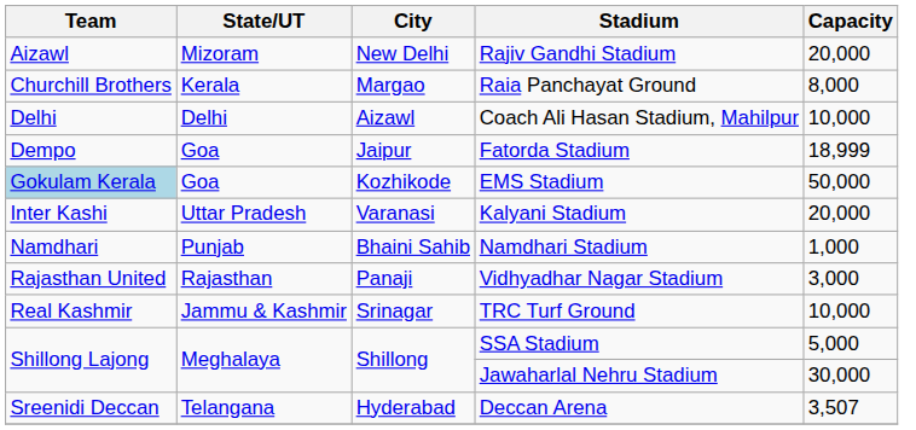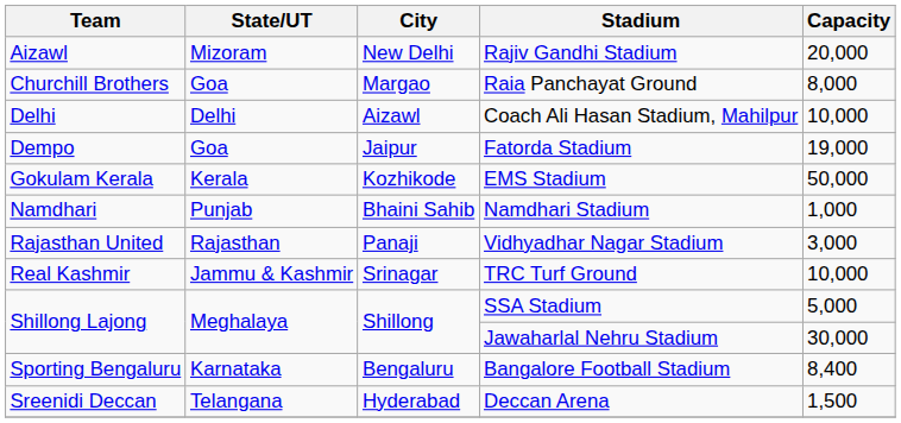Raia Panchayat Ground | State/UT: Kerala -> Goa
Fatorda Stadium | Capacity: 18,999 -> 19,000
EMS Stadium | Team: lightblue background -> no background
EMS Stadium | State/UT: Goa -> Kerala
- row: Inter Kashi | Uttar Pradesh | Varanasi | Kalyani Stadium | 20,000
+ row: Sporting Bengaluru | Karnataka | Bengaluru | Bangalore Football Stadium | 8,400
Deccan Arena | Capacity: 3,507 -> 1,500
